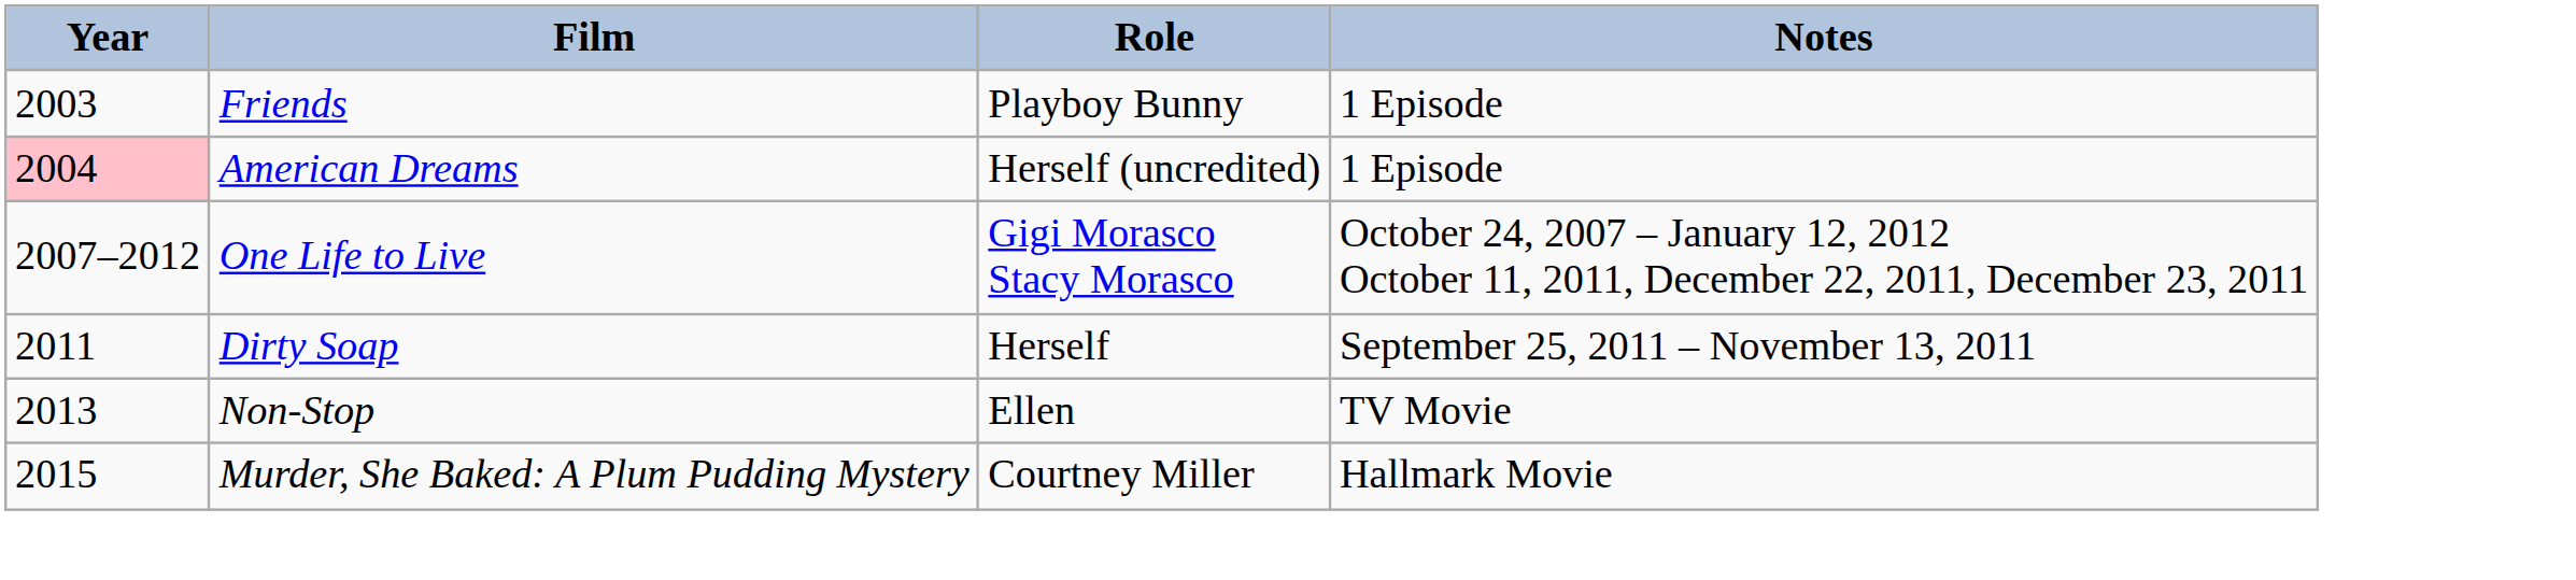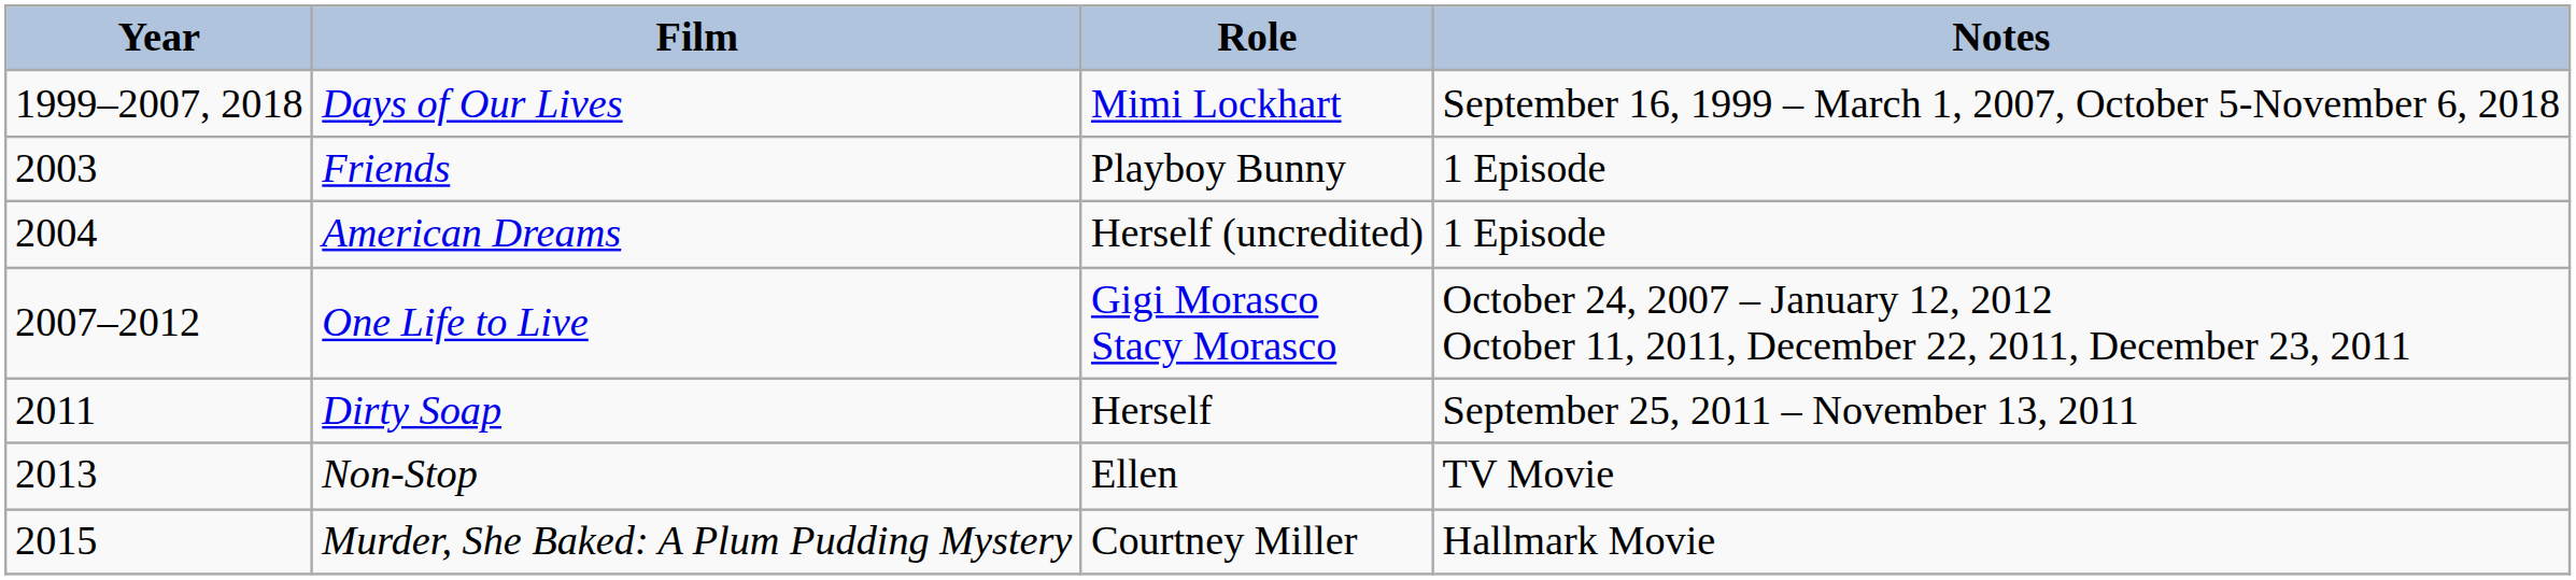+ row: 1999–2007, 2018 | Days of Our Lives | Mimi Lockhart | September 16, 1999 – March 1, 2007, October 5-November 6, 2018
American Dreams | Year: pink background -> no background
